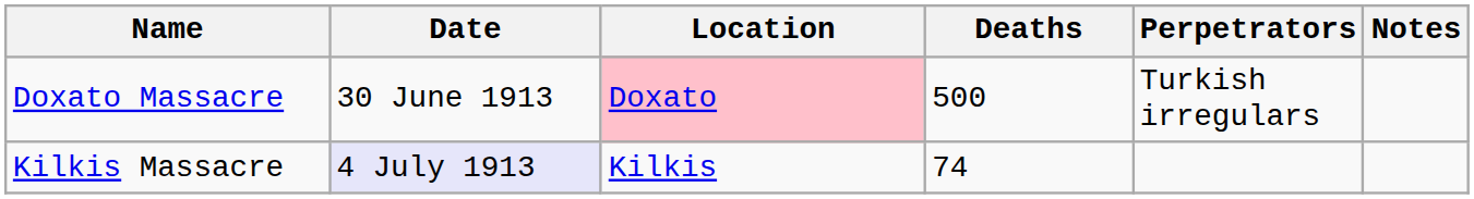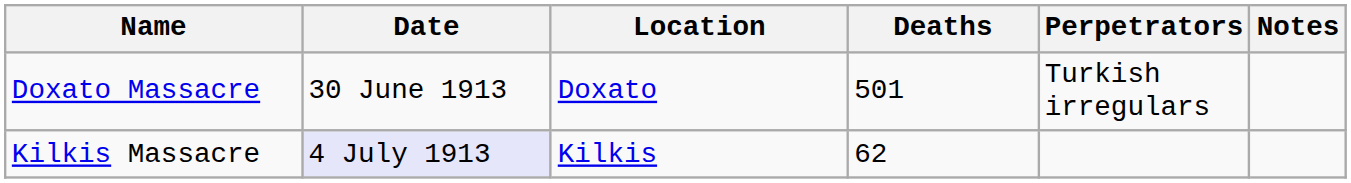Doxato Massacre | Location: pink background -> no background
Doxato Massacre | Deaths: 500 -> 501
Kilkis Massacre | Deaths: 74 -> 62
